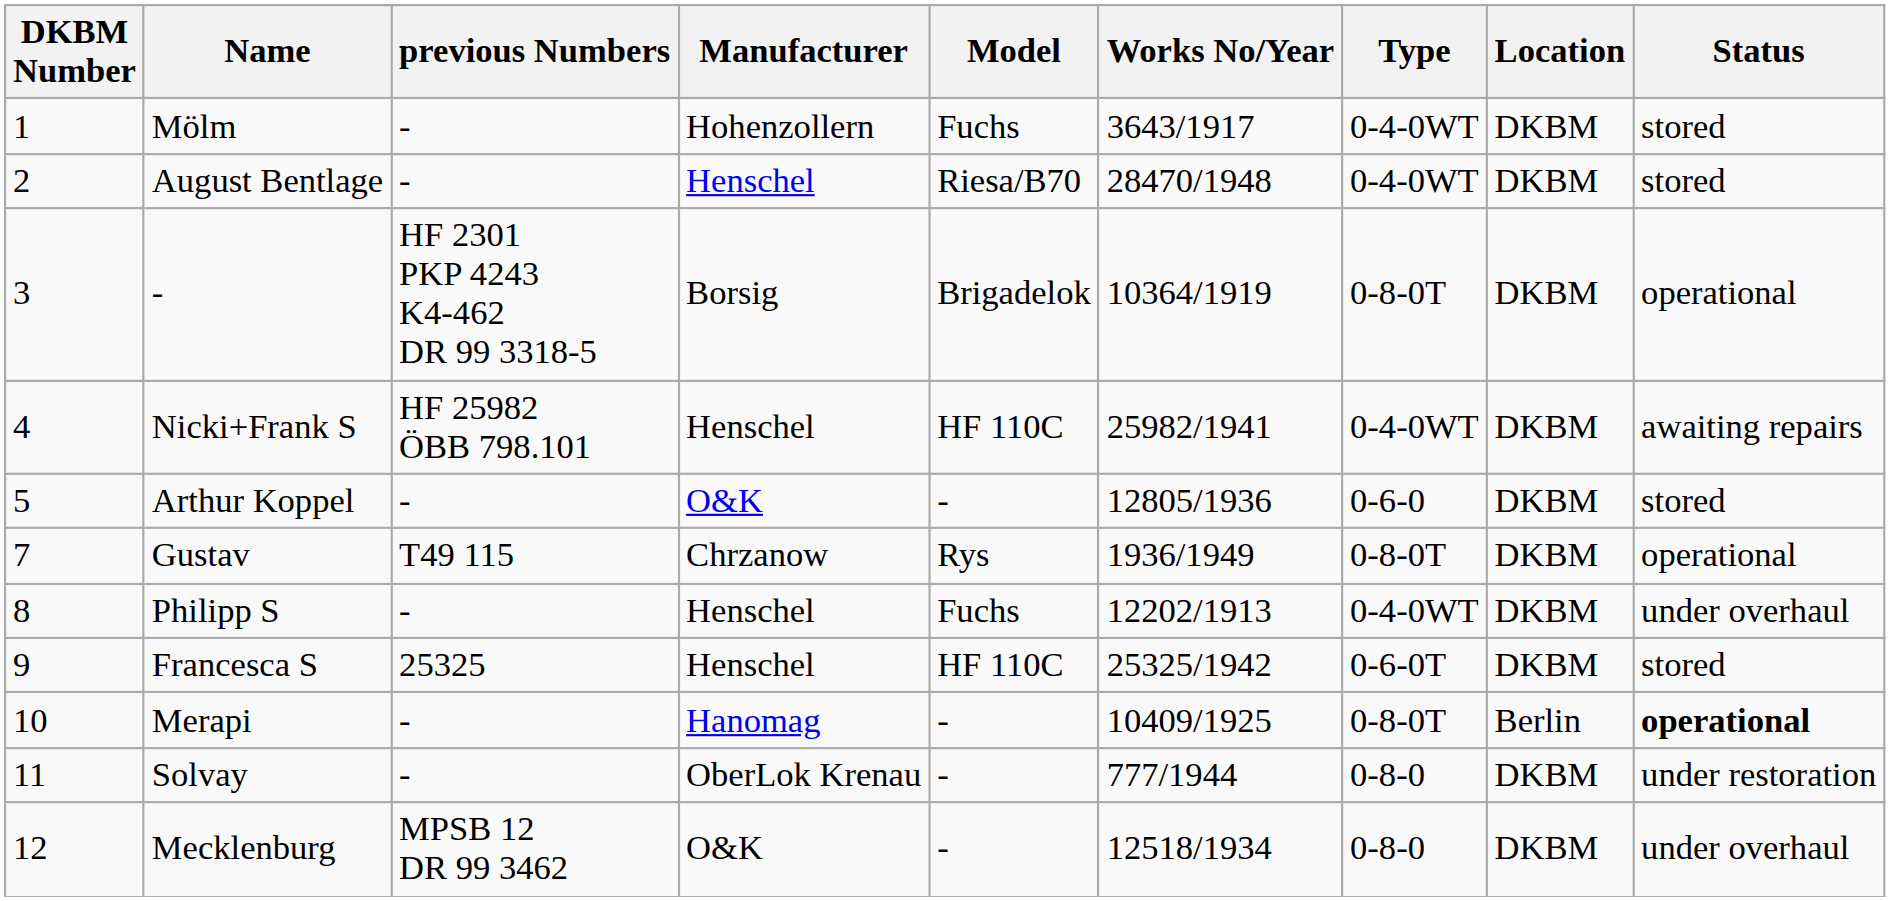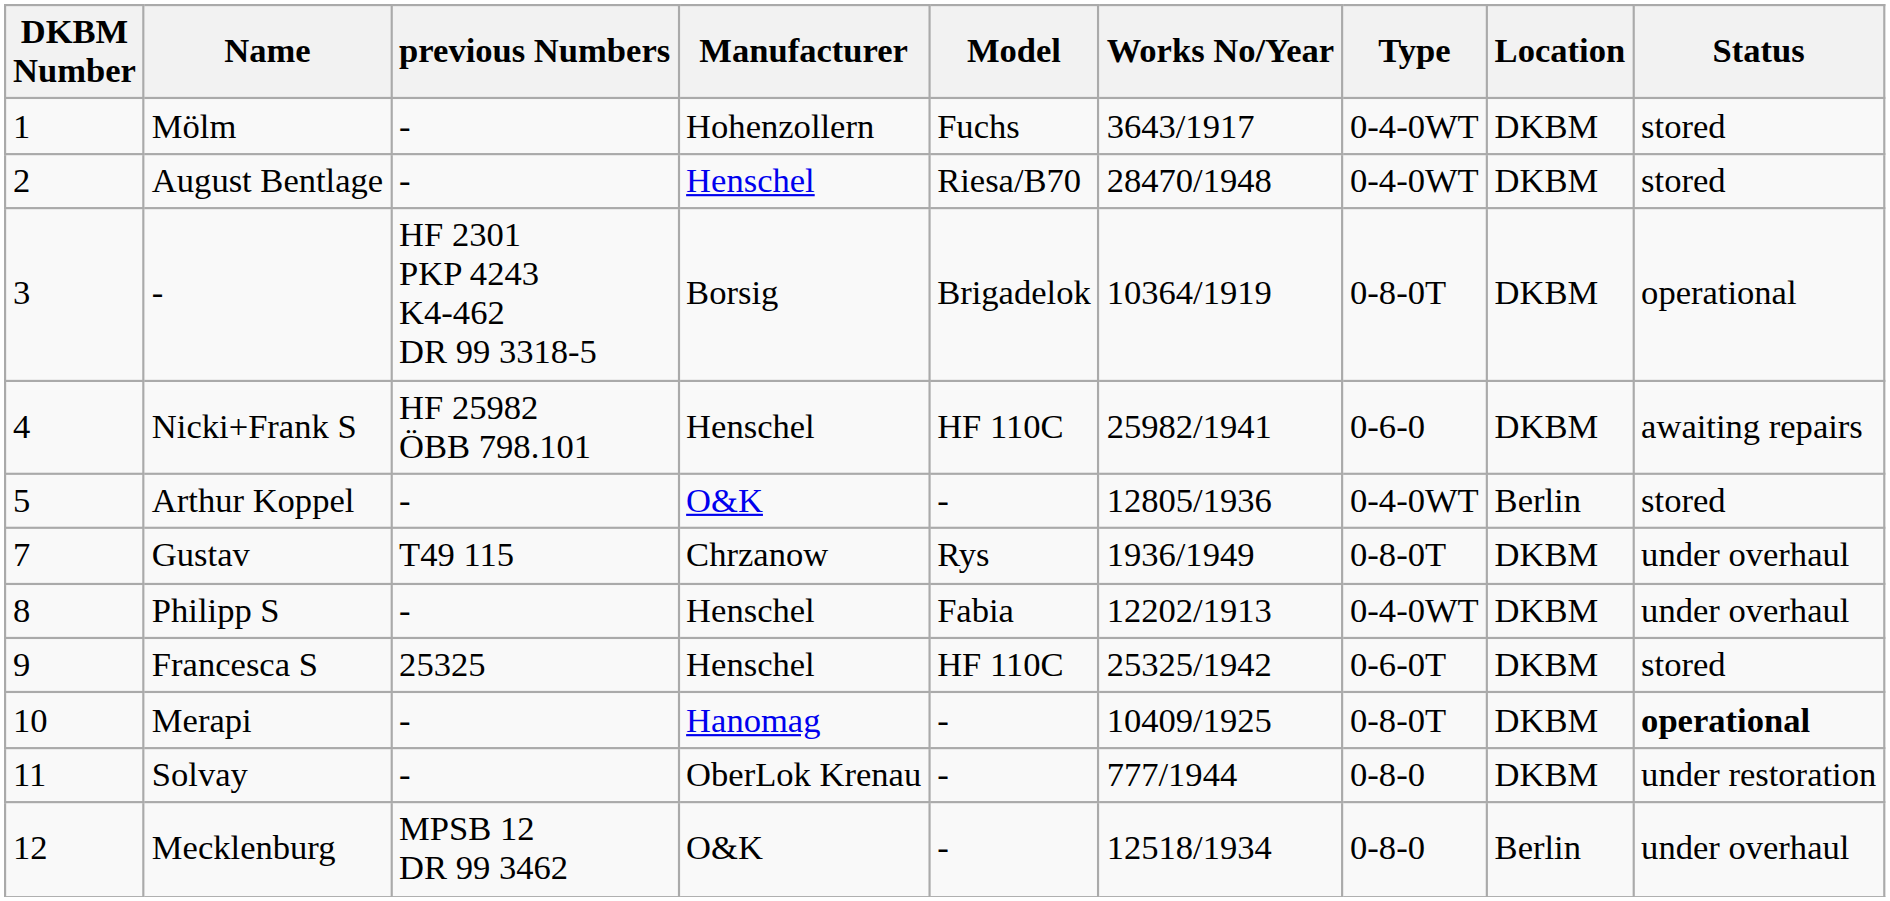Nicki+Frank S | Type: 0-4-0WT -> 0-6-0
Arthur Koppel | Type: 0-6-0 -> 0-4-0WT
Arthur Koppel | Location: DKBM -> Berlin
Gustav | Status: operational -> under overhaul
Philipp S | Model: Fuchs -> Fabia
Merapi | Location: Berlin -> DKBM
Mecklenburg | Location: DKBM -> Berlin
